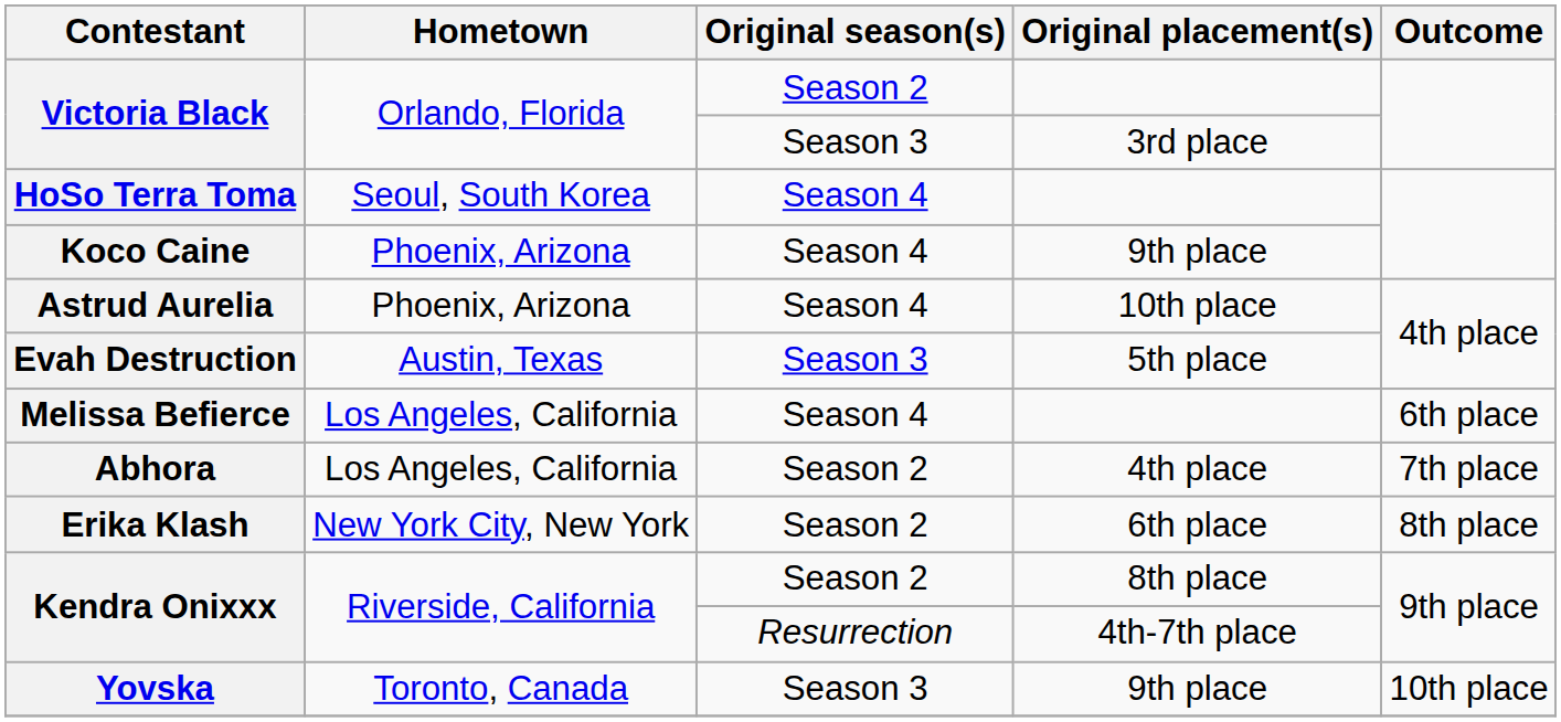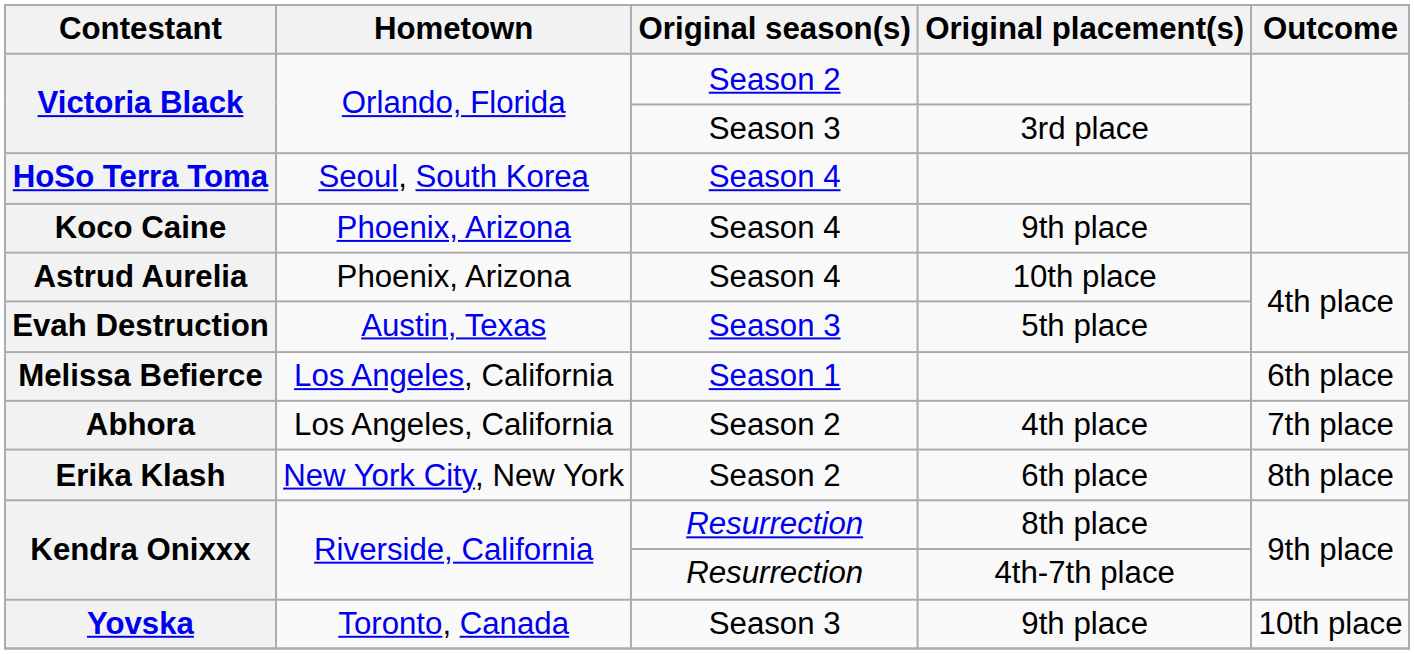Melissa Befierce | Original season(s): Season 4 -> Season 1
Kendra Onixxx / 8th place | Original season(s): Season 2 -> Resurrection
